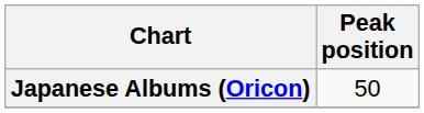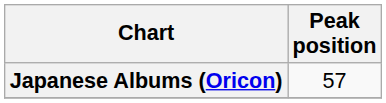Japanese Albums (Oricon) | Peak position: 50 -> 57
